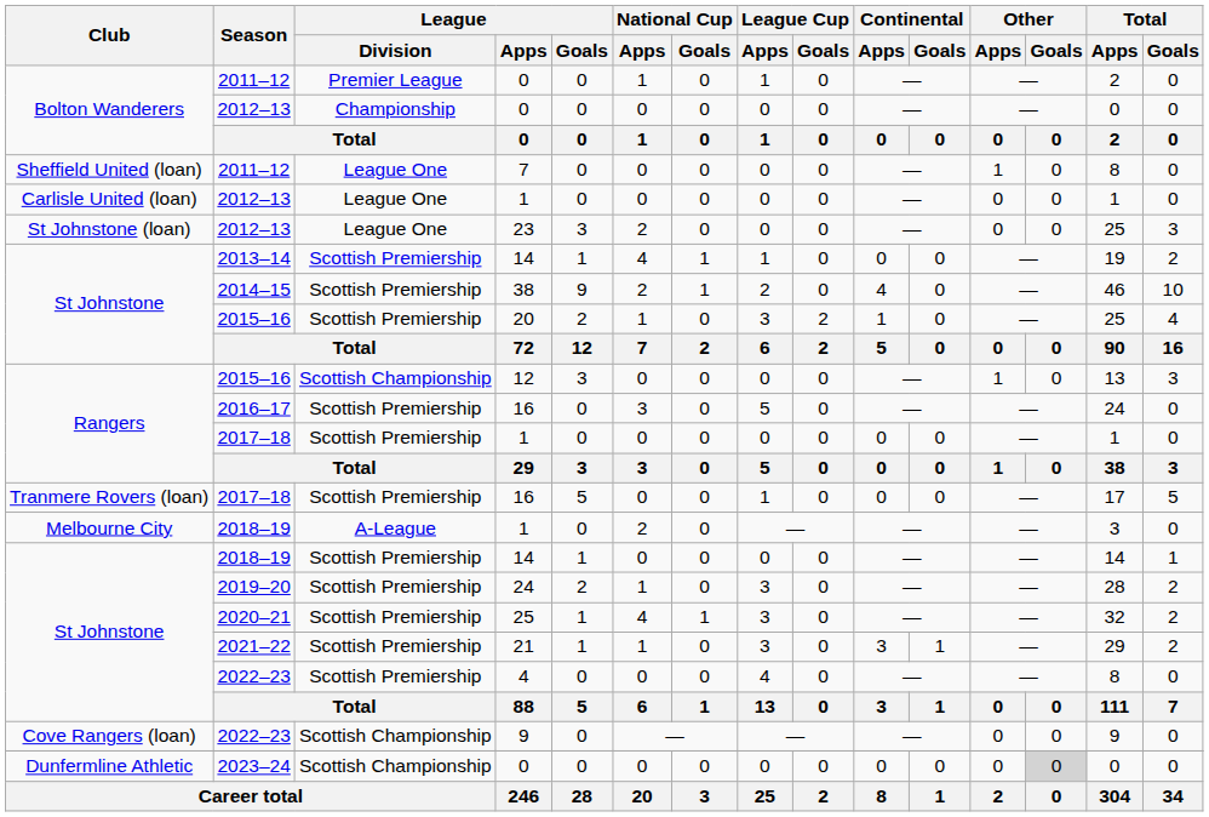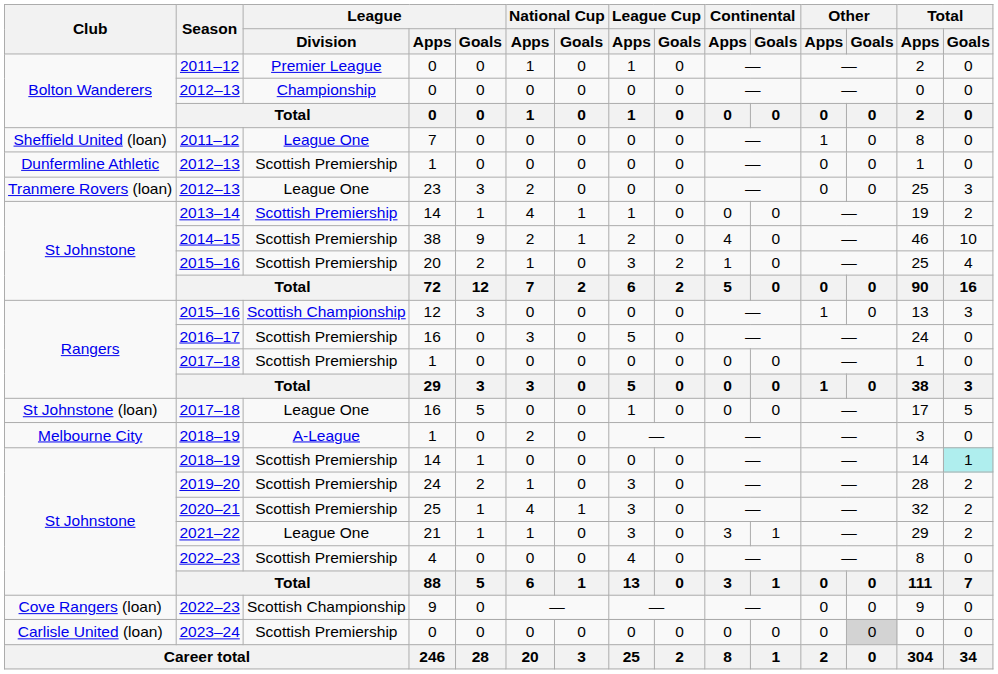2012–13 / 1 | Club: Carlisle United (loan) -> Dunfermline Athletic
2012–13 / 1 | League / Division: League One -> Scottish Premiership
23 | Club: St Johnstone (loan) -> Tranmere Rovers (loan)
2017–18 / 16 | Club: Tranmere Rovers (loan) -> St Johnstone (loan)
2017–18 / 16 | League / Division: Scottish Premiership -> League One
2018–19 / 14 | Total / Goals: no background -> paleturquoise background
21 | League / Division: Scottish Premiership -> League One
2023–24 / 0 | Club: Dunfermline Athletic -> Carlisle United (loan)
2023–24 / 0 | League / Division: Scottish Championship -> Scottish Premiership
